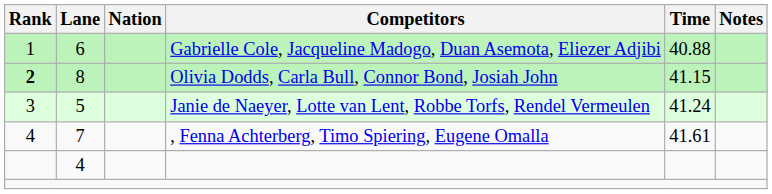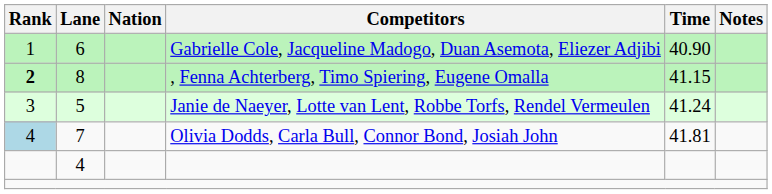6 | Time: 40.88 -> 40.90
8 | Competitors: Olivia Dodds, Carla Bull, Connor Bond, Josiah John -> , Fenna Achterberg, Timo Spiering, Eugene Omalla
7 | Rank: no background -> lightblue background
7 | Competitors: , Fenna Achterberg, Timo Spiering, Eugene Omalla -> Olivia Dodds, Carla Bull, Connor Bond, Josiah John
7 | Time: 41.61 -> 41.81
